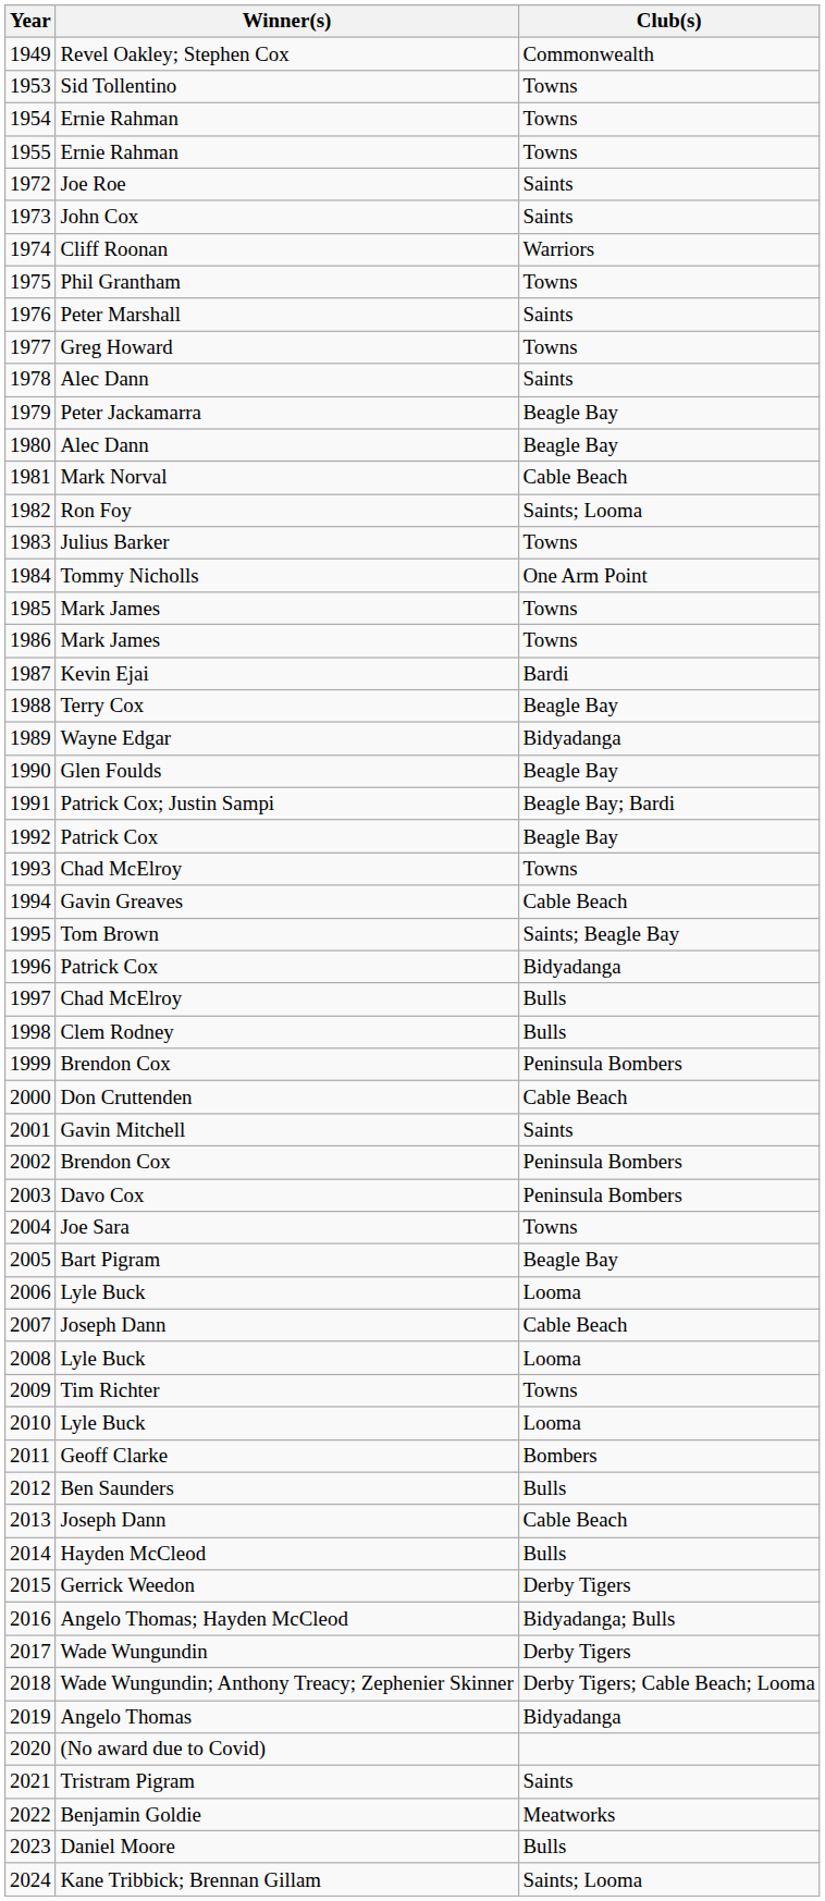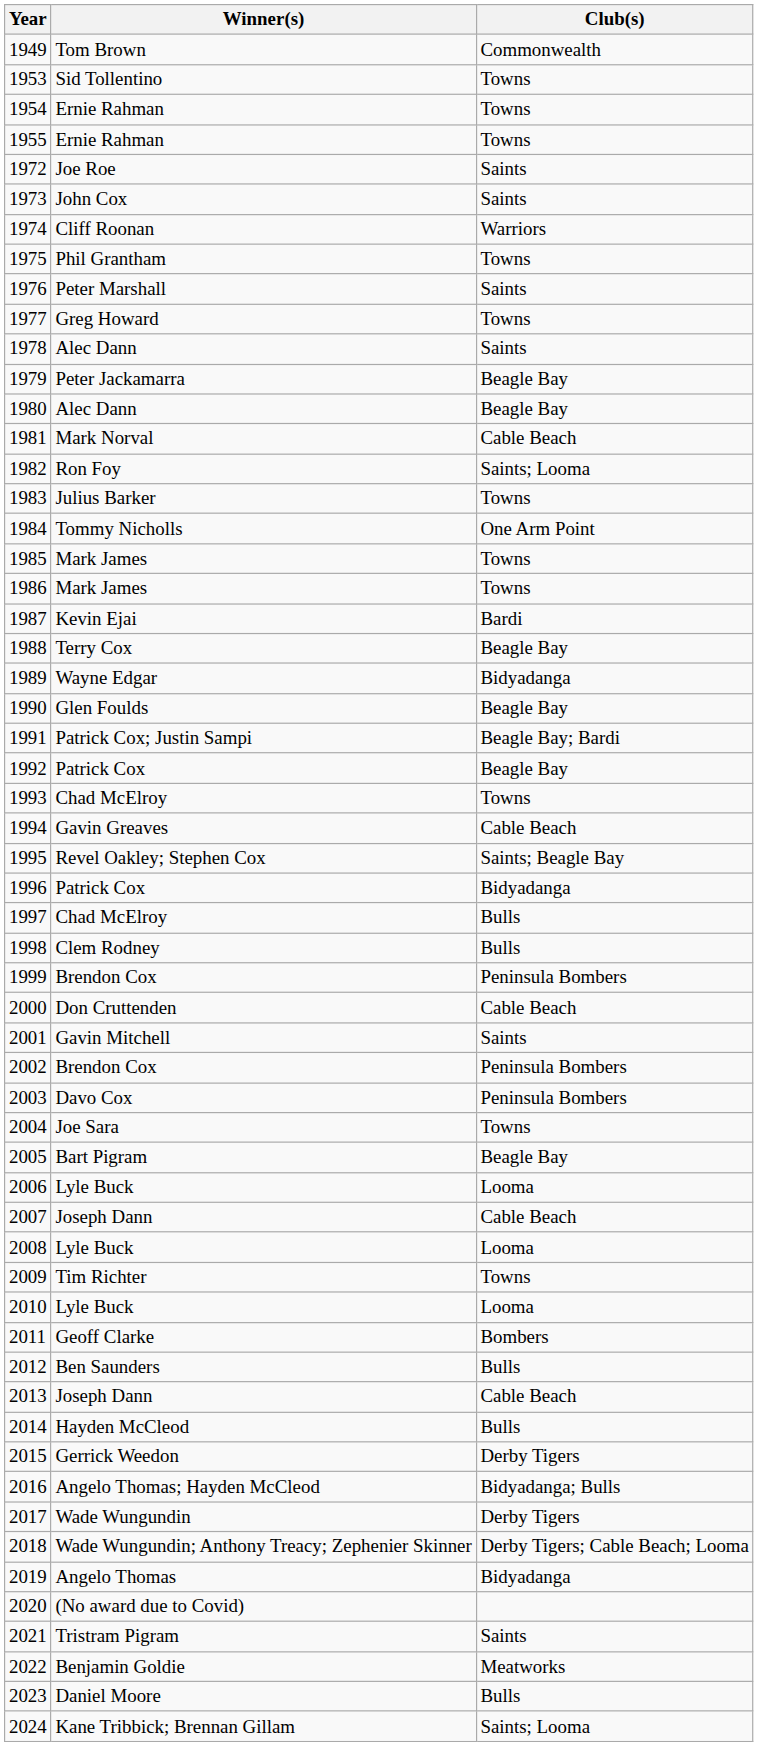1949 | Winner(s): Revel Oakley; Stephen Cox -> Tom Brown
1995 | Winner(s): Tom Brown -> Revel Oakley; Stephen Cox
